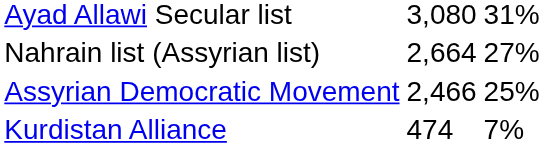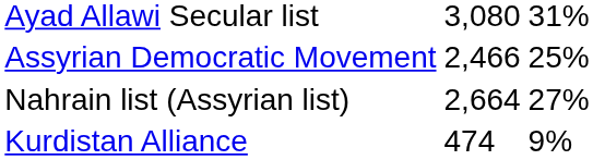rows swapped: Nahrain list (Assyrian list) <-> Assyrian Democratic Movement
Kurdistan Alliance | column 3: 7% -> 9%
